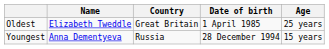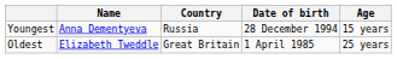rows swapped: Youngest <-> Oldest
